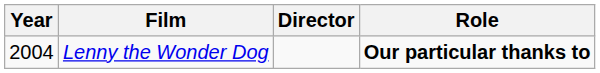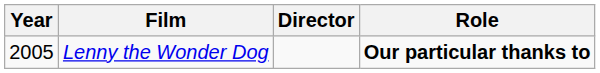Lenny the Wonder Dog | Year: 2004 -> 2005
